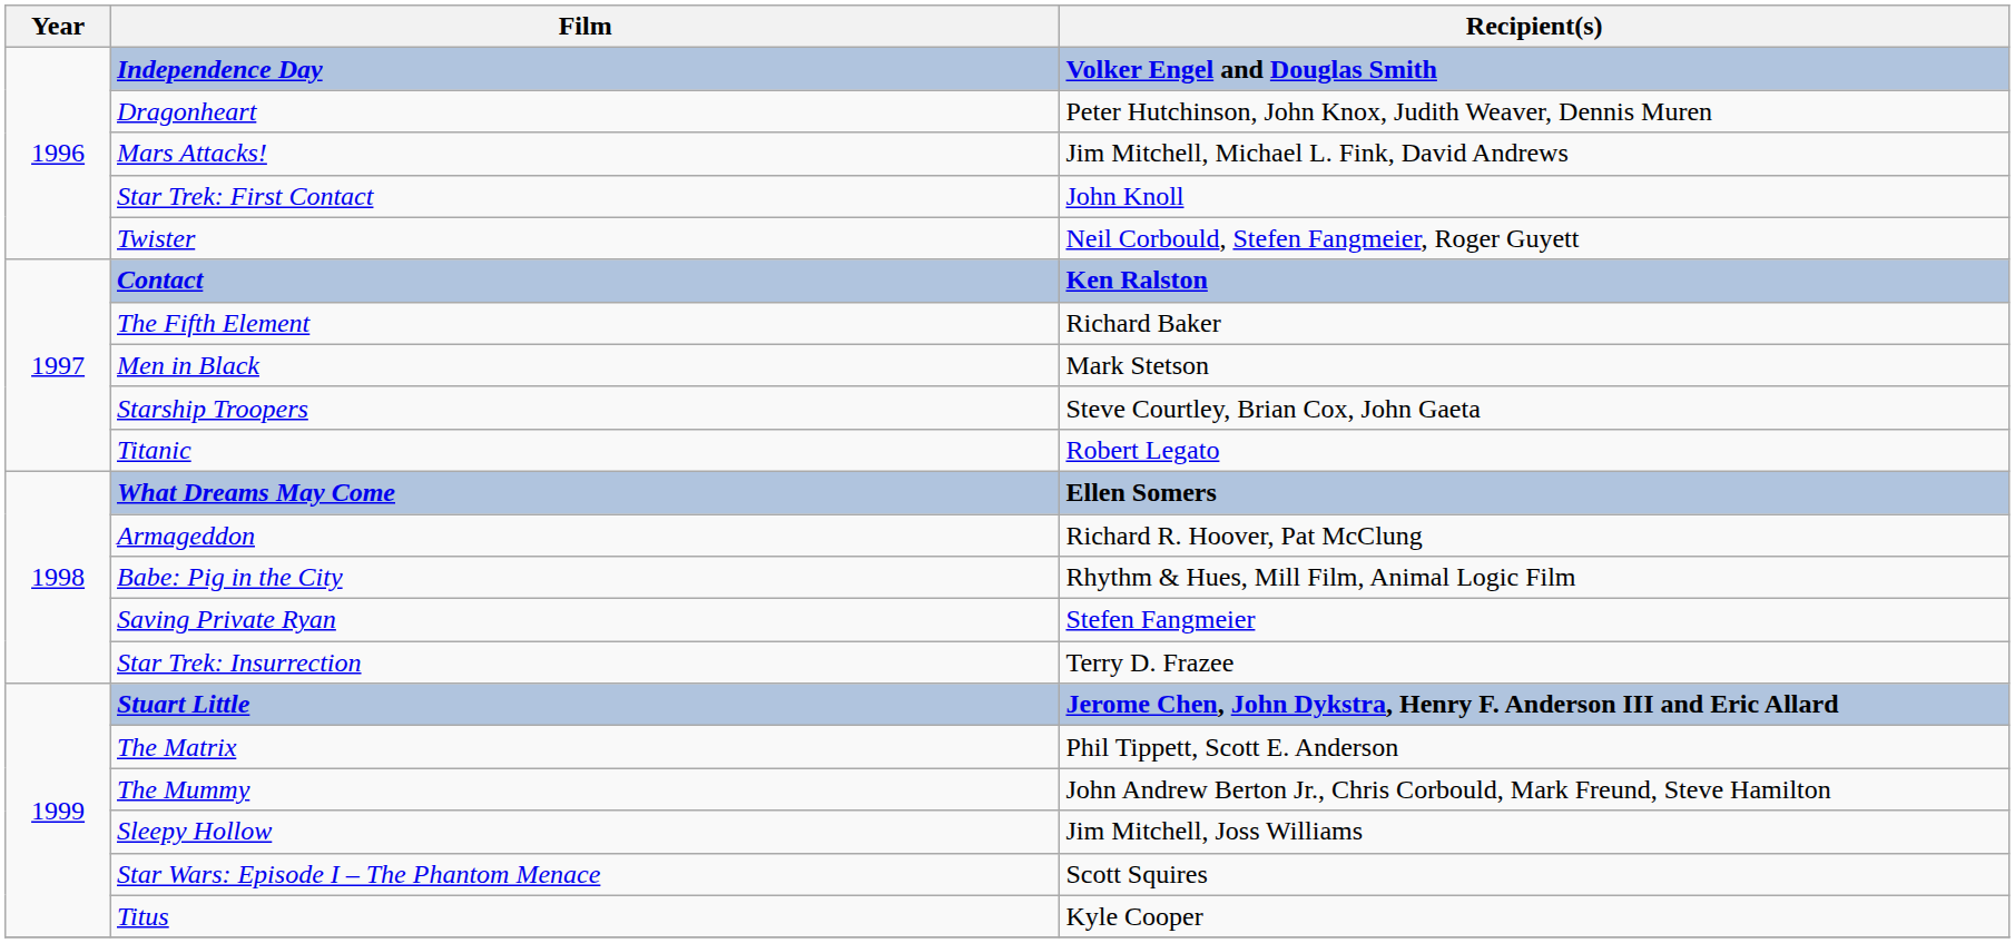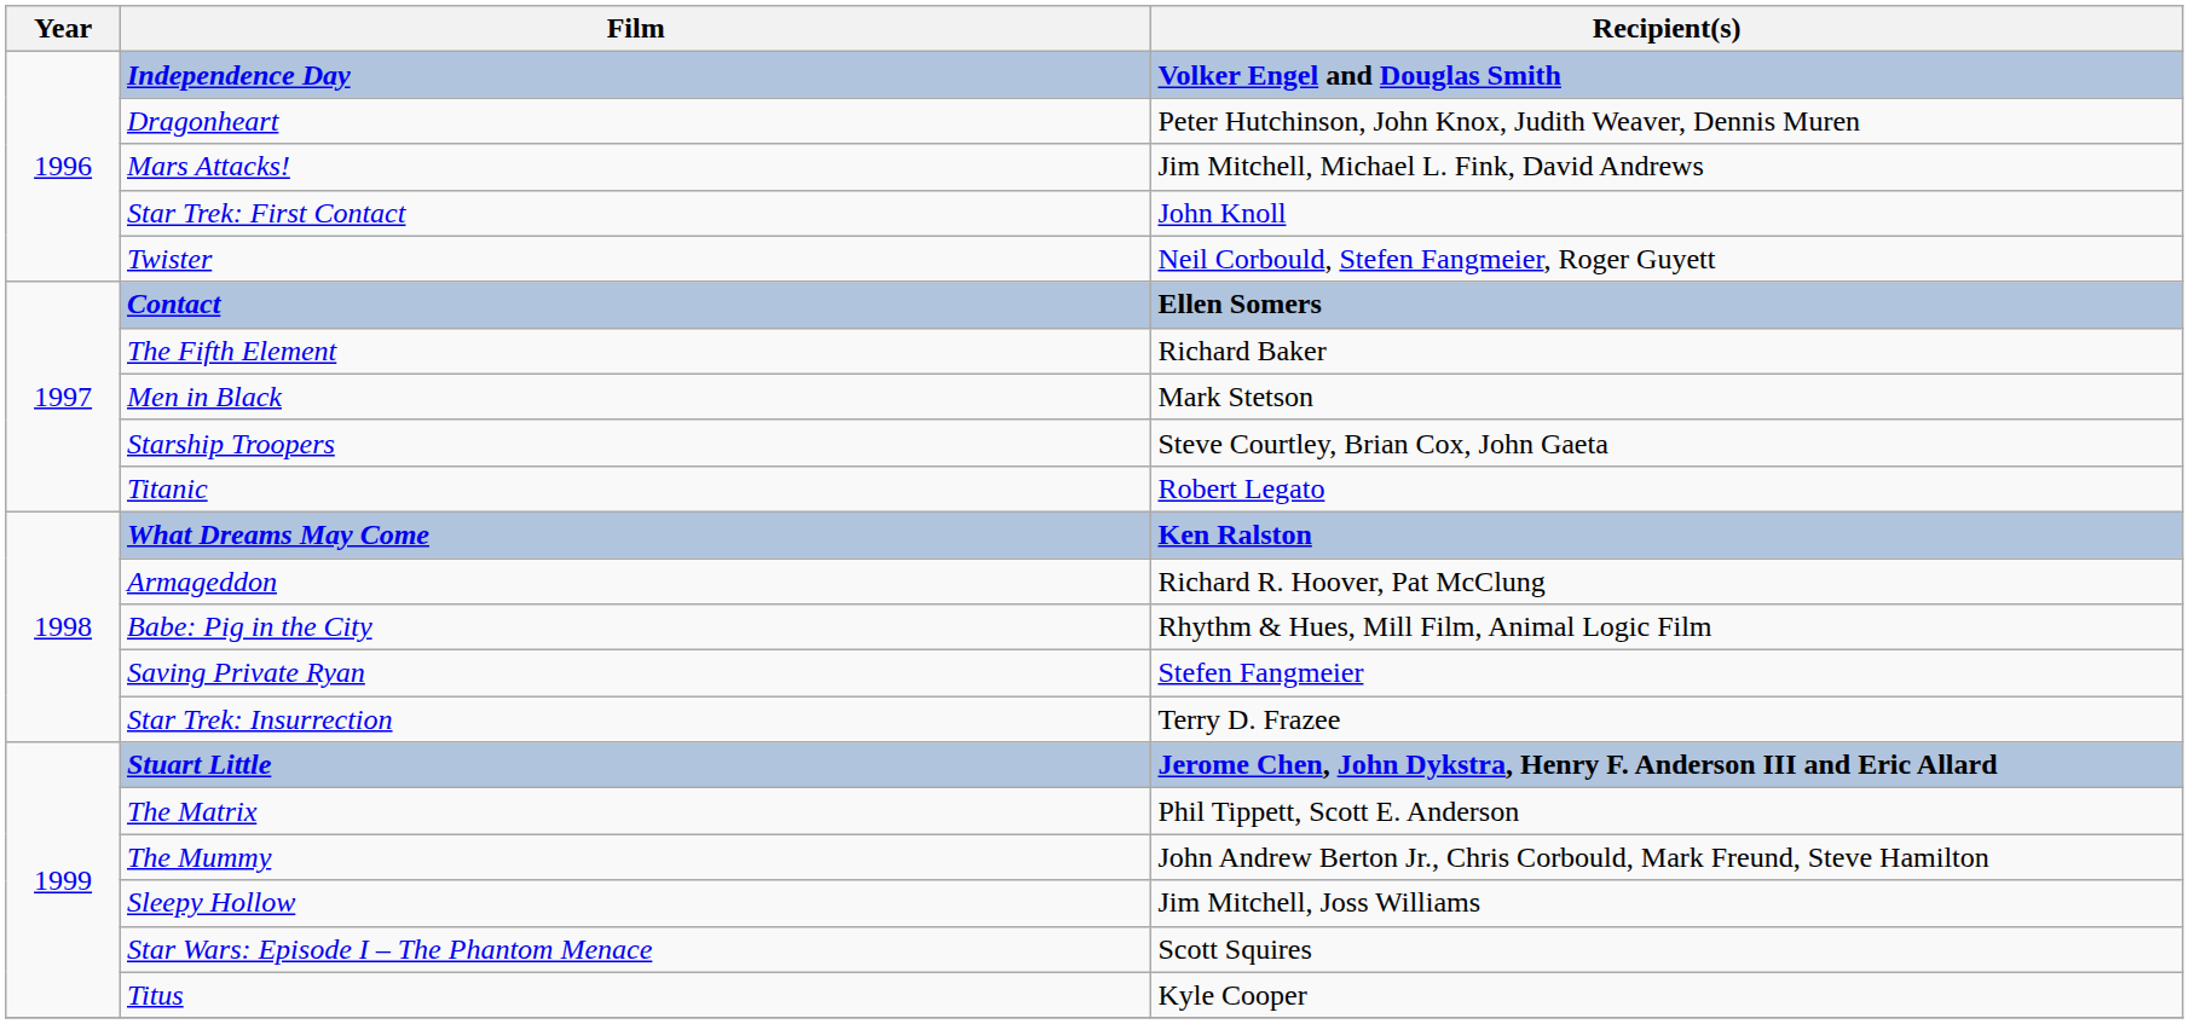Contact | Recipient(s): Ken Ralston -> Ellen Somers
What Dreams May Come | Recipient(s): Ellen Somers -> Ken Ralston
